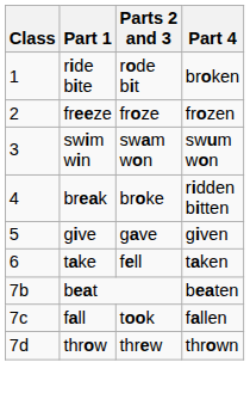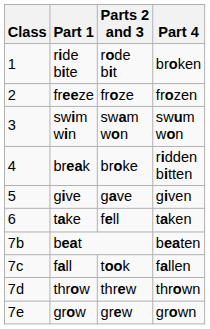+ row: 7e | grow | grew | grown
